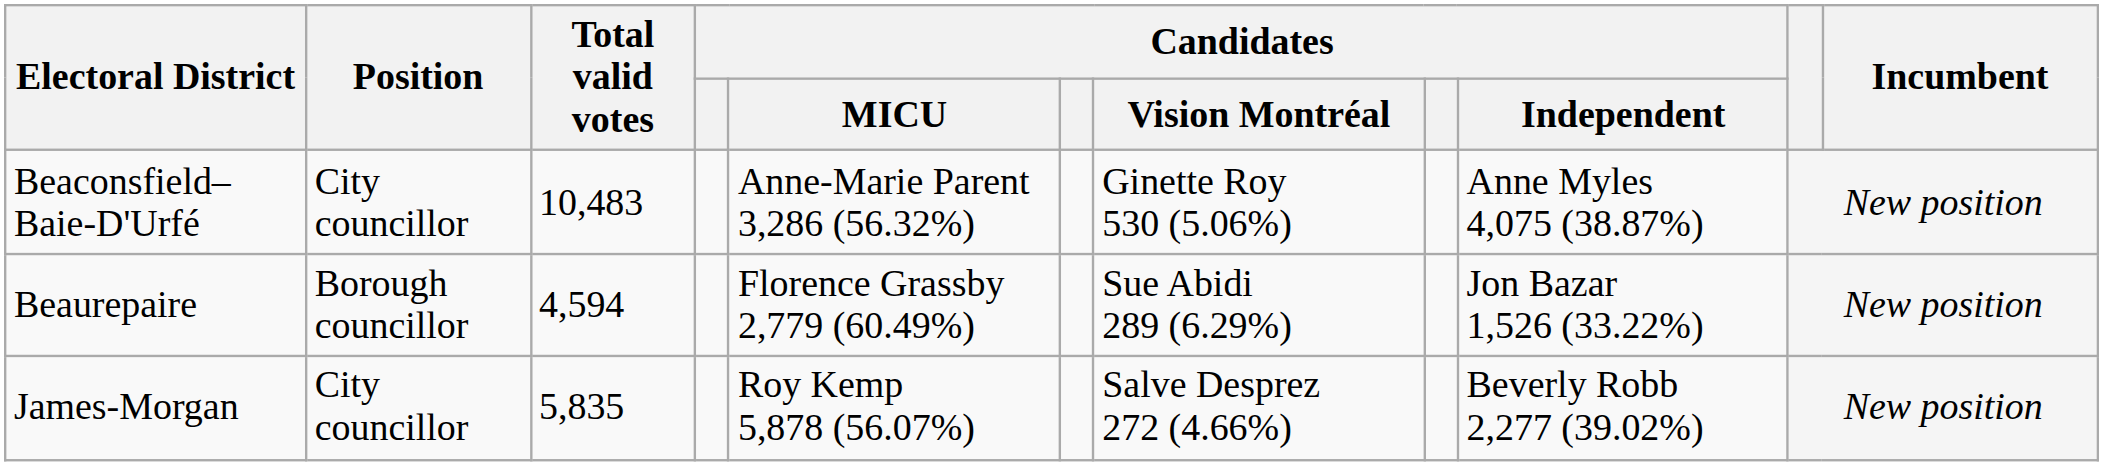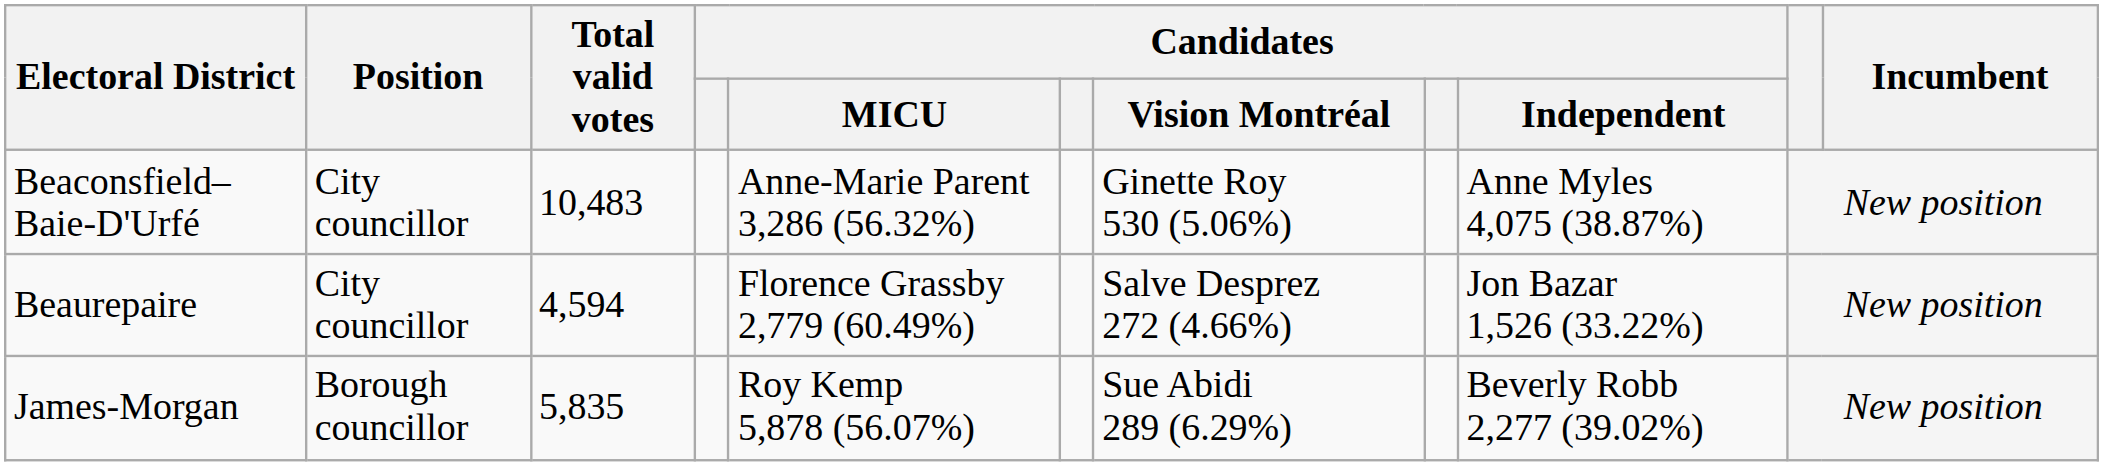Beaurepaire | Position: Borough councillor -> City councillor
Beaurepaire | Candidates / Vision Montréal: Sue Abidi 289 (6.29%) -> Salve Desprez 272 (4.66%)
James-Morgan | Position: City councillor -> Borough councillor
James-Morgan | Candidates / Vision Montréal: Salve Desprez 272 (4.66%) -> Sue Abidi 289 (6.29%)
